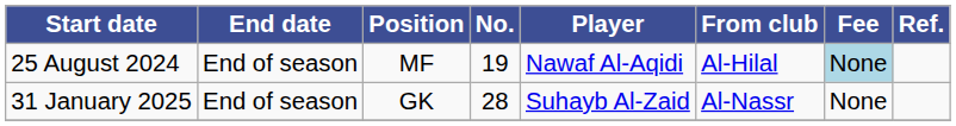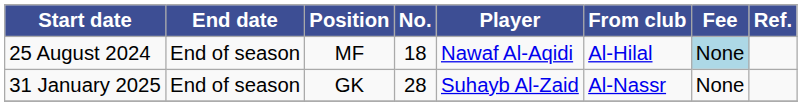25 August 2024 | No.: 19 -> 18
